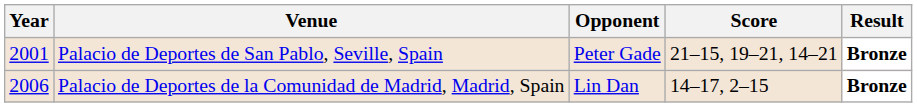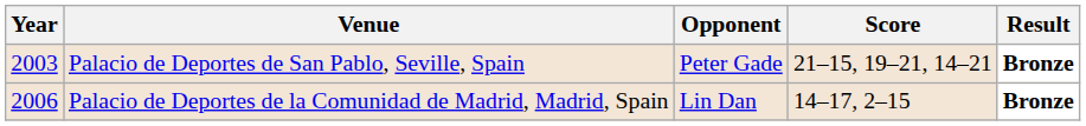Palacio de Deportes de San Pablo, Seville, Spain | Year: 2001 -> 2003
